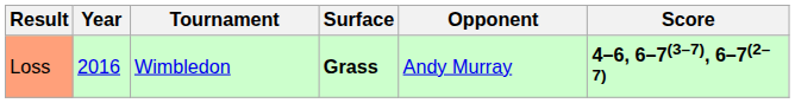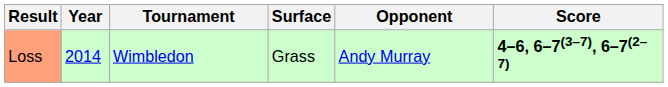Loss | Year: 2016 -> 2014
Loss | Surface: bold -> normal
